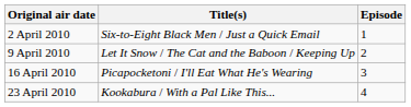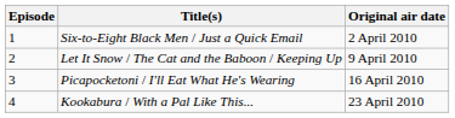columns swapped: Episode <-> Original air date
